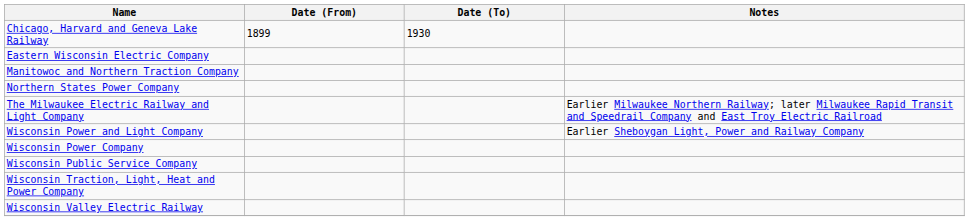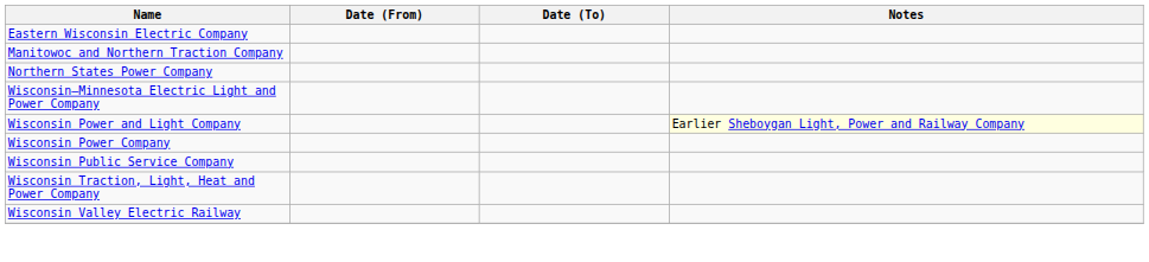- row: Chicago, Harvard and Geneva Lake Railway | 1899 | 1930
- row: The Milwaukee Electric Railway and Light Company | Earlier Milwaukee Northern Railway; later Milwaukee Rapid Transit and Speedrail Company and East Troy Electric Railroad
+ row: Wisconsin–Minnesota Electric Light and Power Company
Wisconsin Power and Light Company | Notes: no background -> lightyellow background
